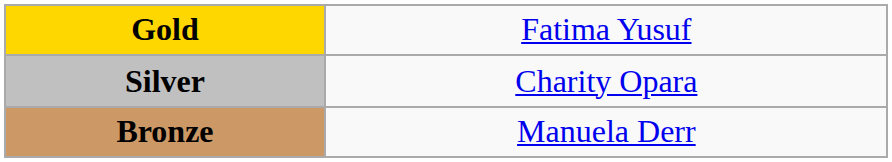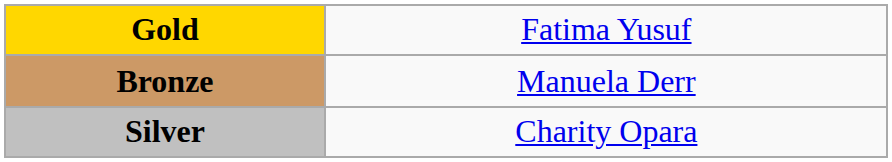rows swapped: Silver <-> Bronze
